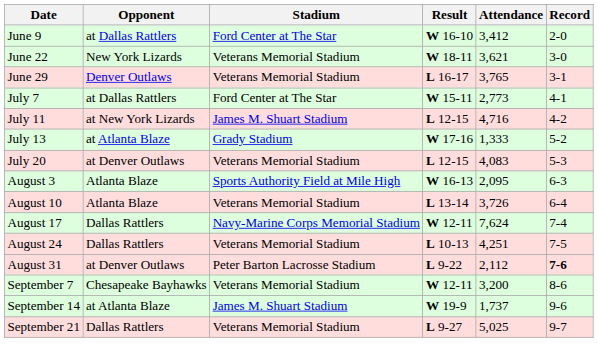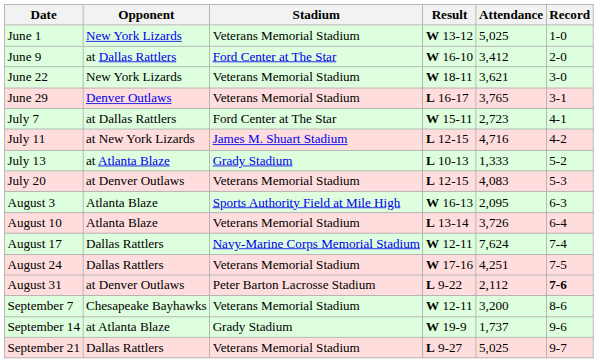+ row: June 1 | New York Lizards | Veterans Memorial Stadium | W 13-12 | 5,025 | 1-0
July 7 | Attendance: 2,773 -> 2,723
July 13 | Result: W 17-16 -> L 10-13
August 24 | Result: L 10-13 -> W 17-16
September 14 | Stadium: James M. Shuart Stadium -> Grady Stadium
